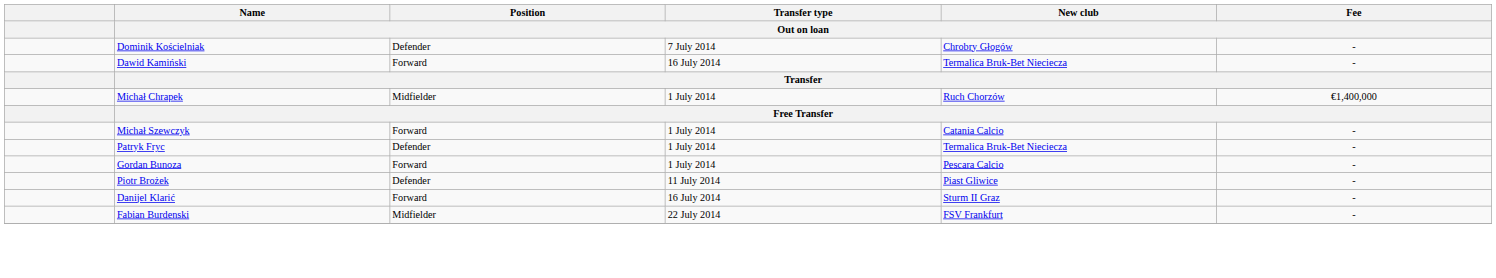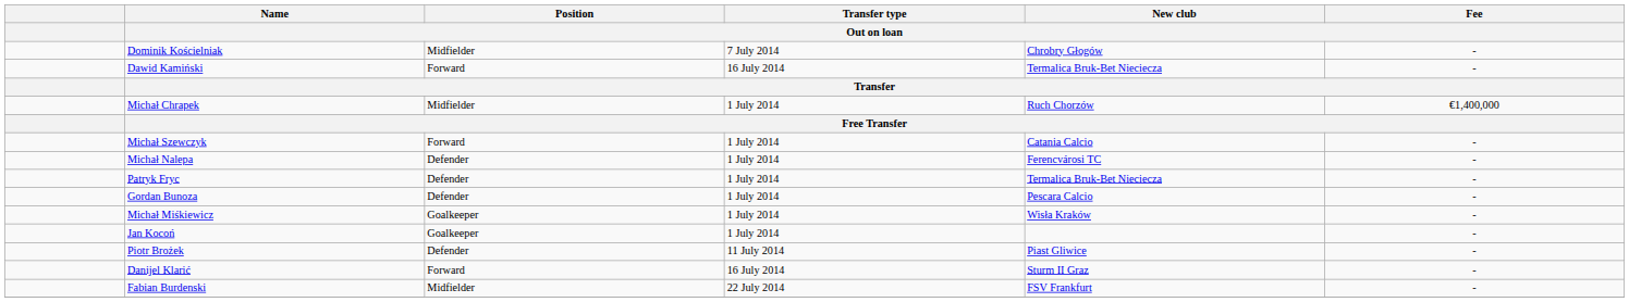Dominik Kościelniak | Position / Out on loan: Defender -> Midfielder
+ row: Michał Nalepa | Defender | 1 July 2014 | Ferencvárosi TC | -
Gordan Bunoza | Position / Out on loan: Forward -> Defender
+ row: Michał Miśkiewicz | Goalkeeper | 1 July 2014 | Wisła Kraków | -
+ row: Jan Kocoń | Goalkeeper | 1 July 2014 | -
